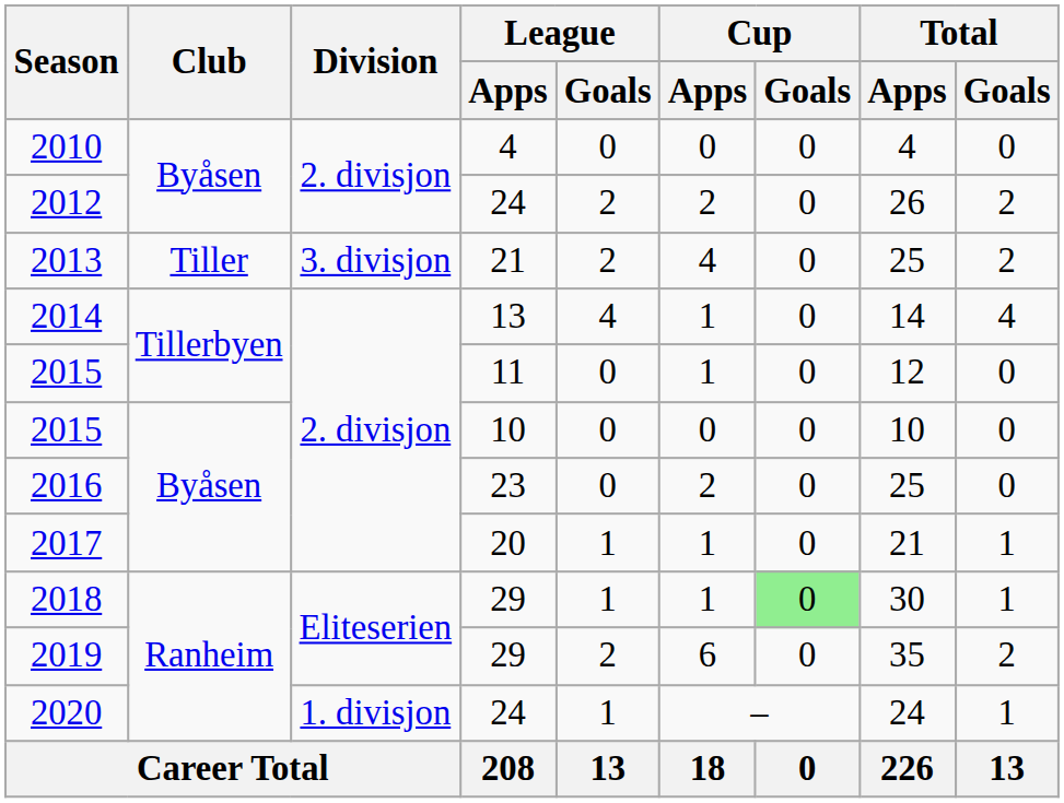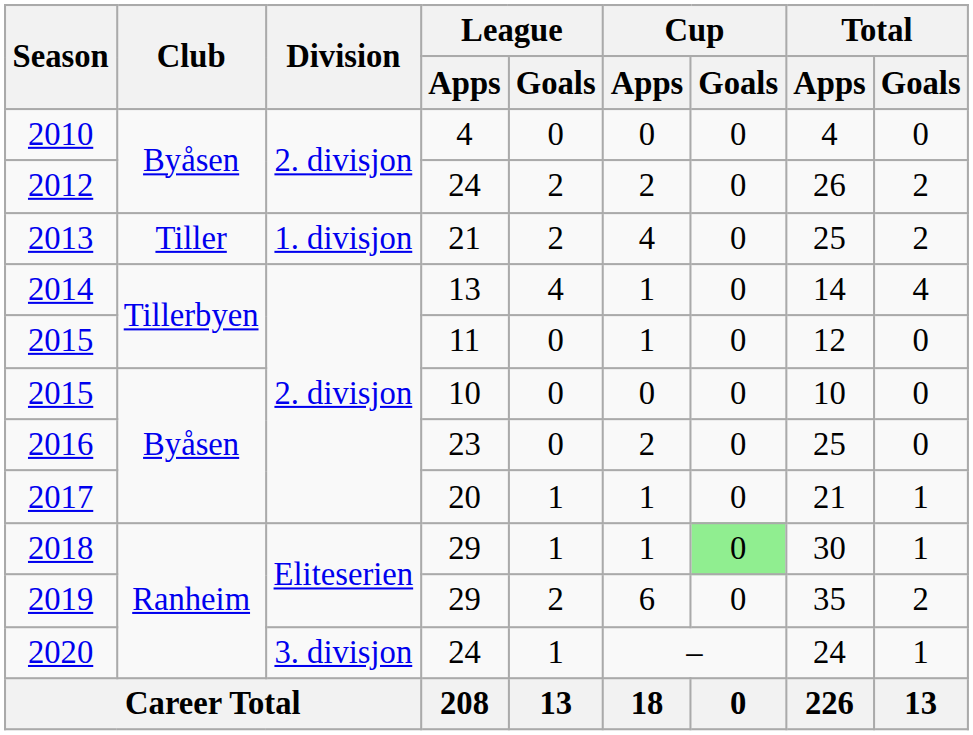2013 | Division: 3. divisjon -> 1. divisjon
2020 | Division: 1. divisjon -> 3. divisjon
